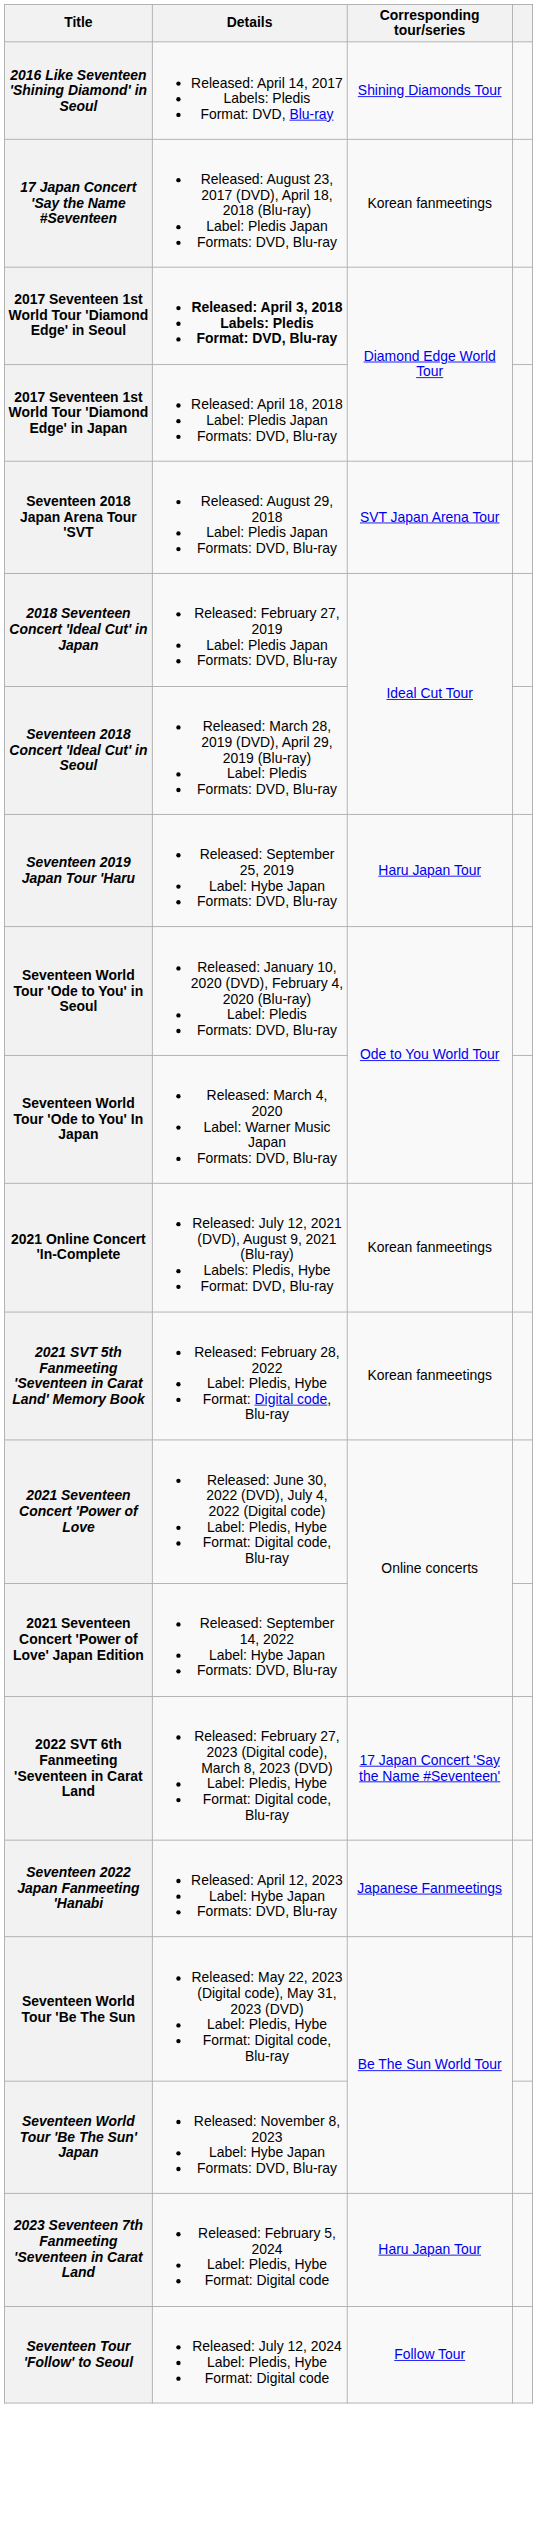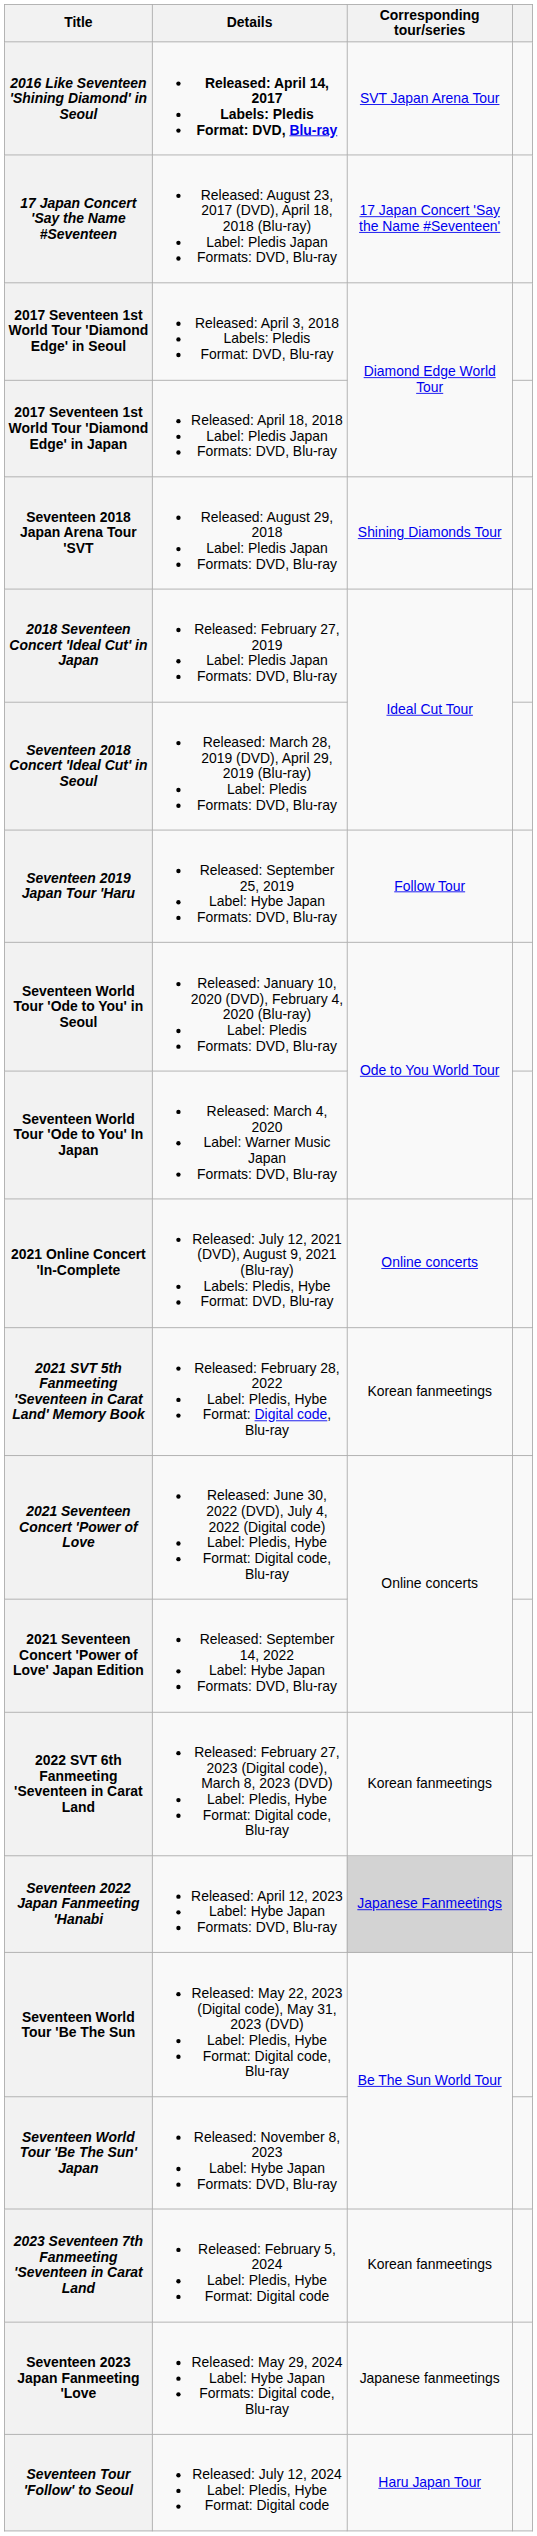2016 Like Seventeen 'Shining Diamond' in Seoul | Details: normal -> bold
2016 Like Seventeen 'Shining Diamond' in Seoul | Corresponding tour/series: Shining Diamonds Tour -> SVT Japan Arena Tour
17 Japan Concert 'Say the Name #Seventeen | Corresponding tour/series: Korean fanmeetings -> 17 Japan Concert 'Say the Name #Seventeen'
2017 Seventeen 1st World Tour 'Diamond Edge' in Seoul | Details: bold -> normal
Seventeen 2018 Japan Arena Tour 'SVT | Corresponding tour/series: SVT Japan Arena Tour -> Shining Diamonds Tour
Seventeen 2019 Japan Tour 'Haru | Corresponding tour/series: Haru Japan Tour -> Follow Tour
2021 Online Concert 'In-Complete | Corresponding tour/series: Korean fanmeetings -> Online concerts
2022 SVT 6th Fanmeeting 'Seventeen in Carat Land | Corresponding tour/series: 17 Japan Concert 'Say the Name #Seventeen' -> Korean fanmeetings
Seventeen 2022 Japan Fanmeeting 'Hanabi | Corresponding tour/series: no background -> lightgrey background
2023 Seventeen 7th Fanmeeting 'Seventeen in Carat Land | Corresponding tour/series: Haru Japan Tour -> Korean fanmeetings
+ row: Seventeen 2023 Japan Fanmeeting 'Love | Released: May 29, 2024 Label: Hybe Japan Formats: Digital code, Blu-ray | Japanese fanmeetings
Seventeen Tour 'Follow' to Seoul | Corresponding tour/series: Follow Tour -> Haru Japan Tour
